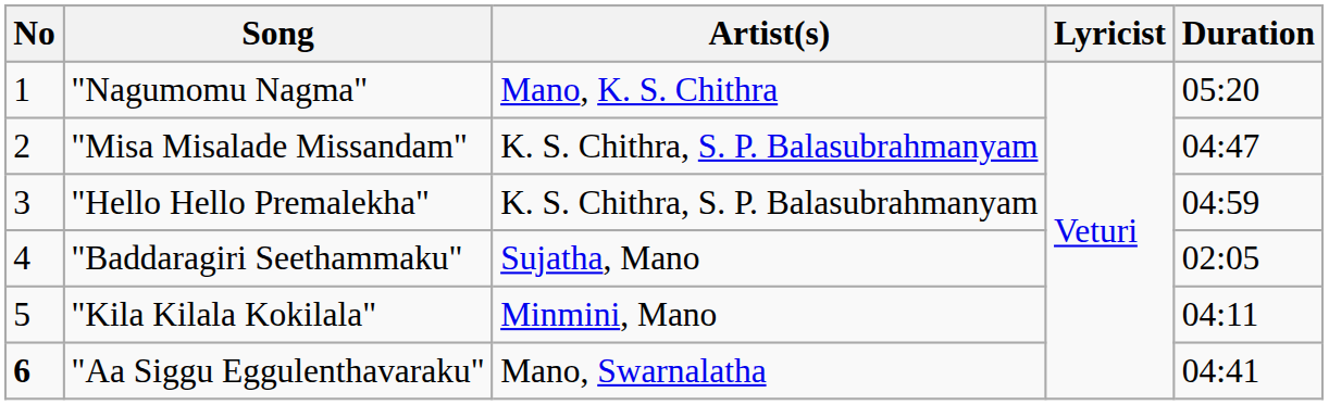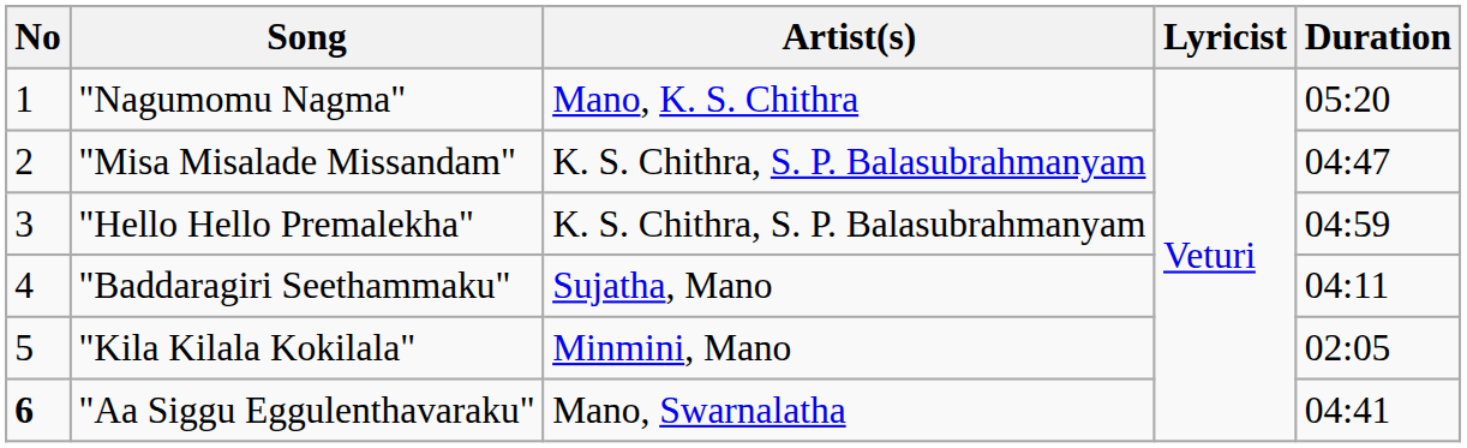"Baddaragiri Seethammaku" | Duration: 02:05 -> 04:11
"Kila Kilala Kokilala" | Duration: 04:11 -> 02:05
